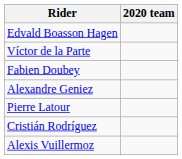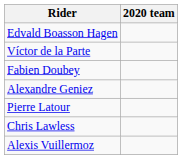+ row: Chris Lawless
- row: Cristián Rodríguez
